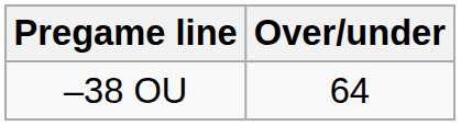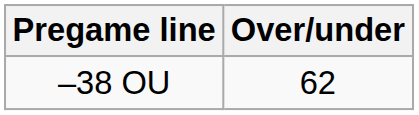–38 OU | Over/under: 64 -> 62
